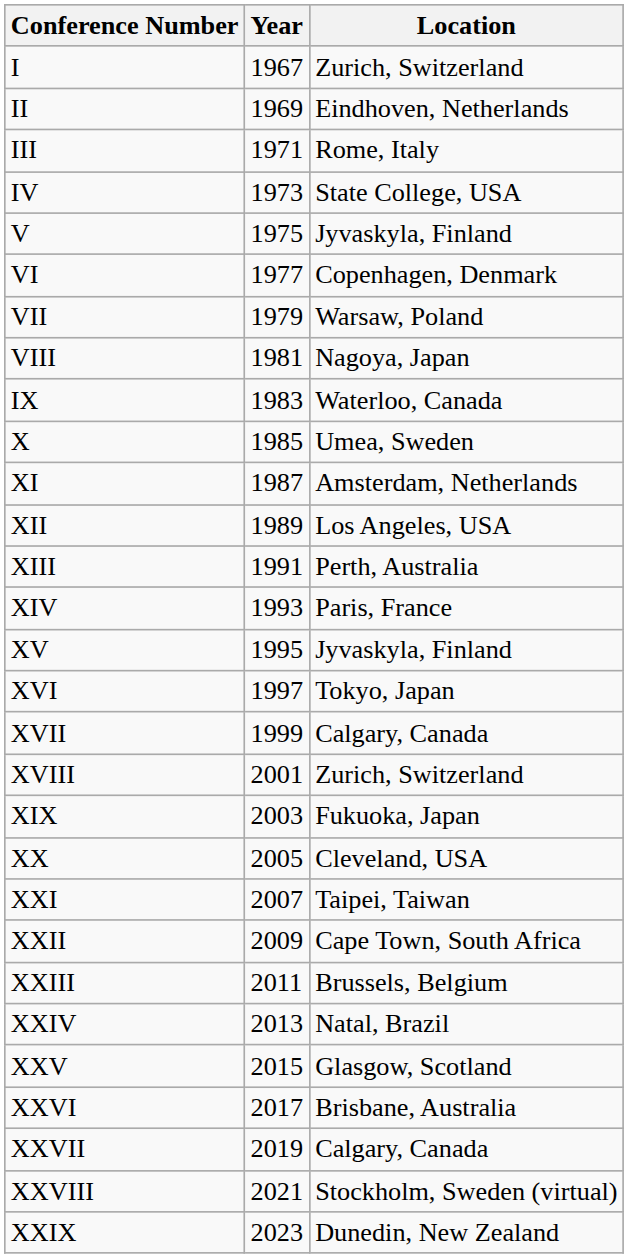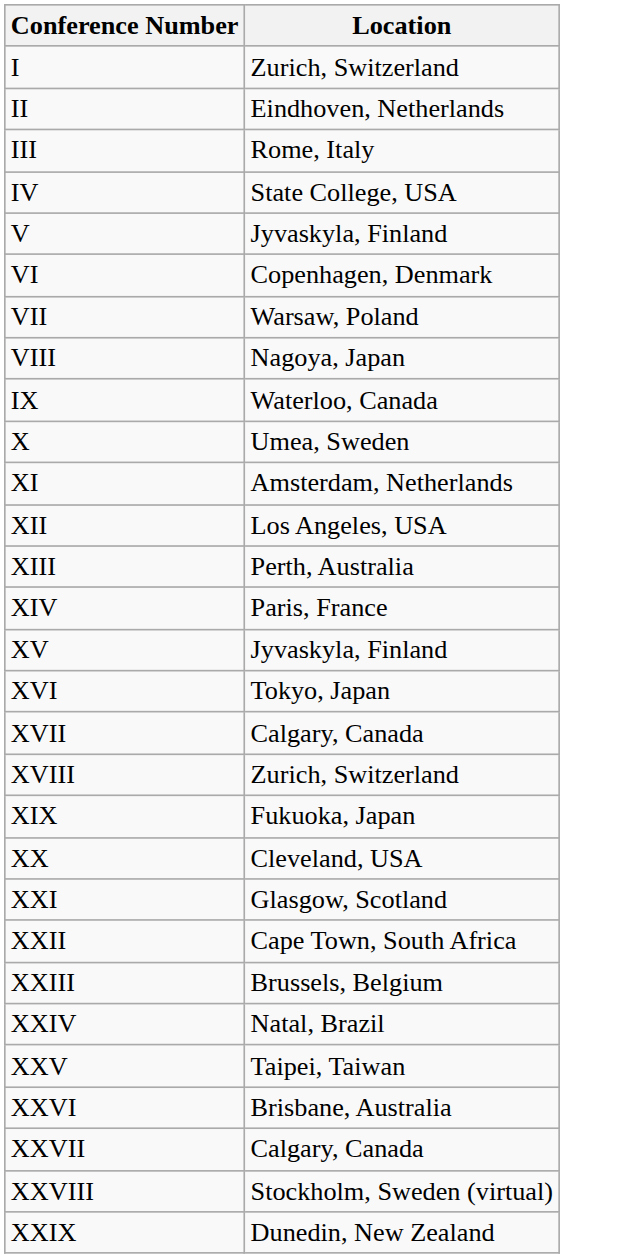- column: Year | 1967 | 1969 | 1971 | 1973 | 1975 | 1977 | 1979 | 1981 | 1983 | 1985 | 1987 | 1989 | 1991 | 1993 | 1995 | 1997 | 1999 | 2001 | 2003 | 2005 | 2007 | 2009 | 2011 | 2013 | 2015 | 2017 | 2019 | 2021 | 2023
XXI | Location: Taipei, Taiwan -> Glasgow, Scotland
XXV | Location: Glasgow, Scotland -> Taipei, Taiwan
